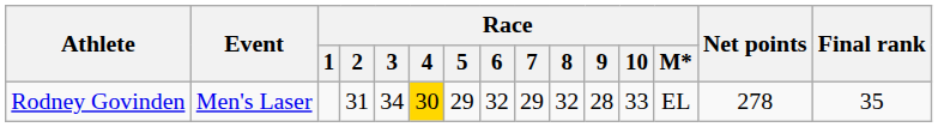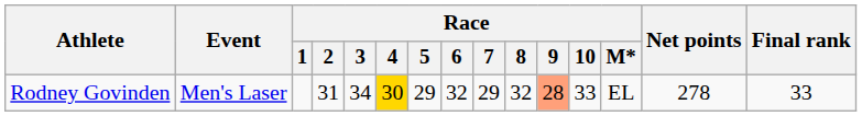Rodney Govinden | Race / 9: no background -> lightsalmon background
Rodney Govinden | Final rank: 35 -> 33
